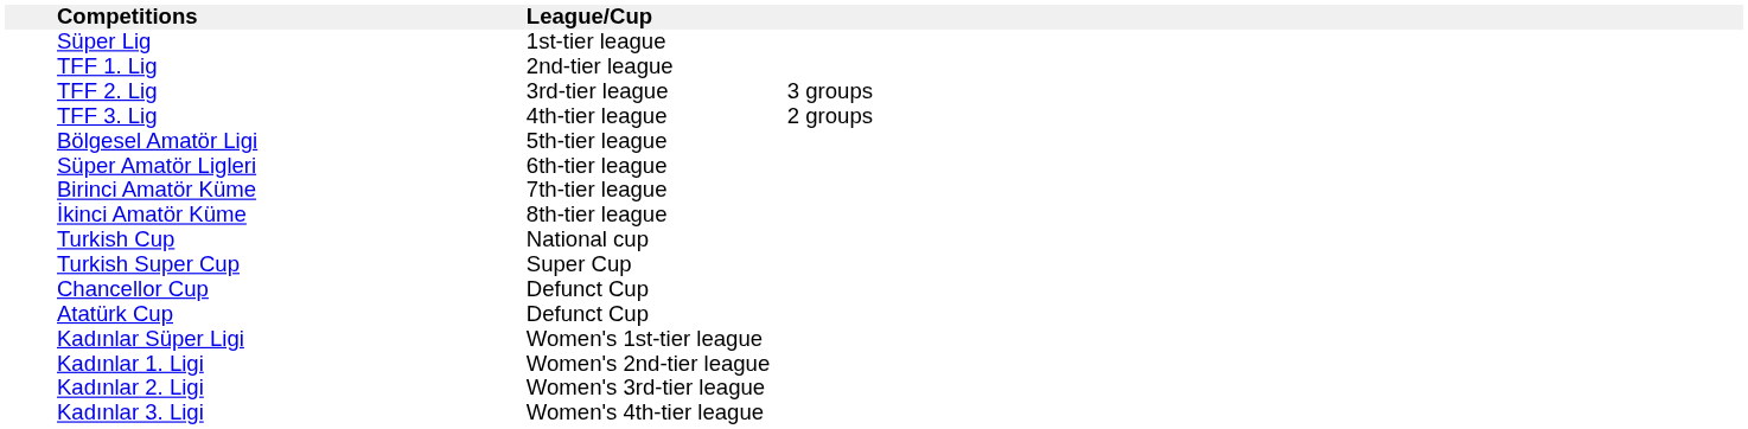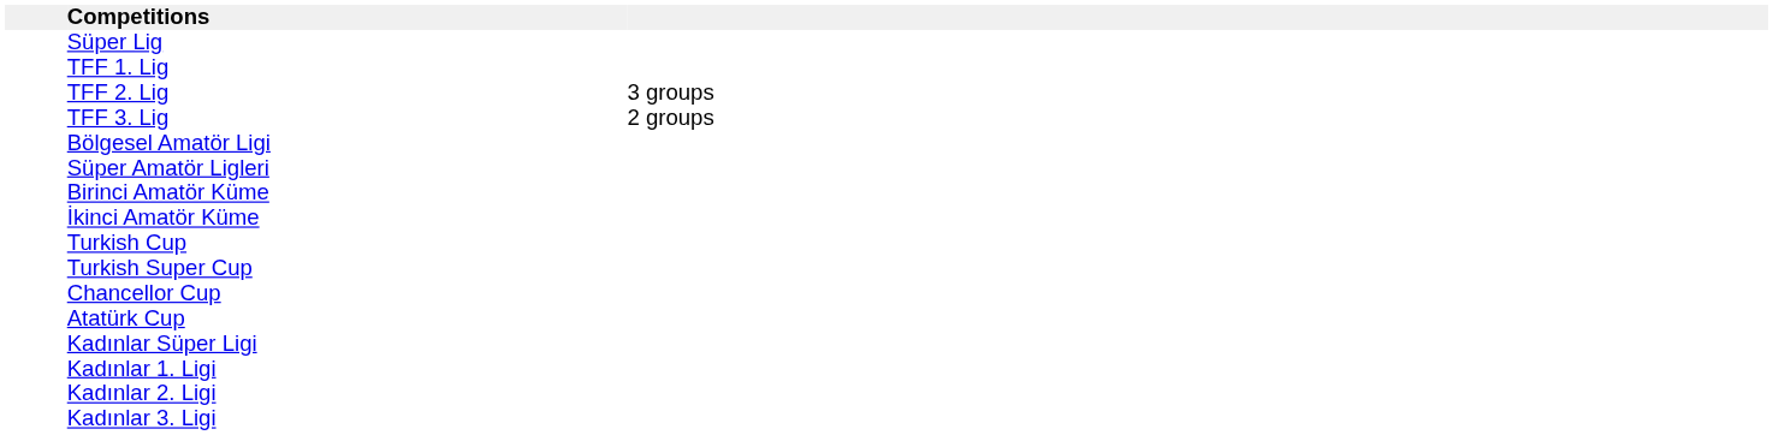- column: League/Cup | 1st-tier league | 2nd-tier league | 3rd-tier league | 4th-tier league | 5th-tier league | 6th-tier league | 7th-tier league | 8th-tier league | National cup | Super Cup | Defunct Cup | Defunct Cup | Women's 1st-tier league | Women's 2nd-tier league | Women's 3rd-tier league | Women's 4th-tier league
